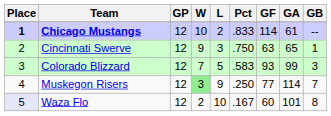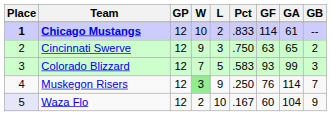Cincinnati Swerve | GB: 1 -> 2
Muskegon Risers | GF: 77 -> 76
Waza Flo | GA: 101 -> 104
Waza Flo | GB: 8 -> 9
